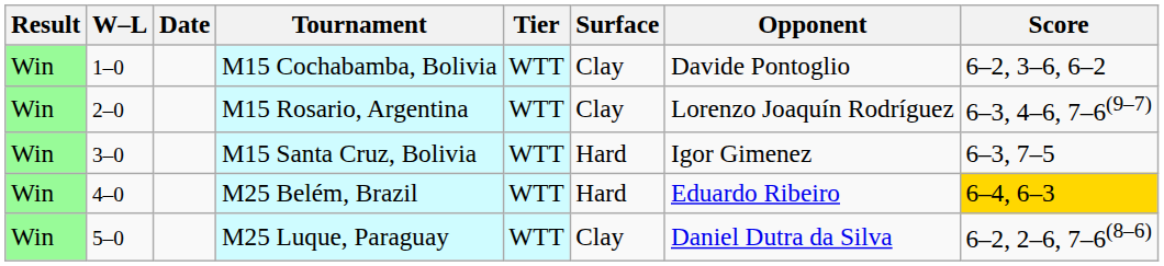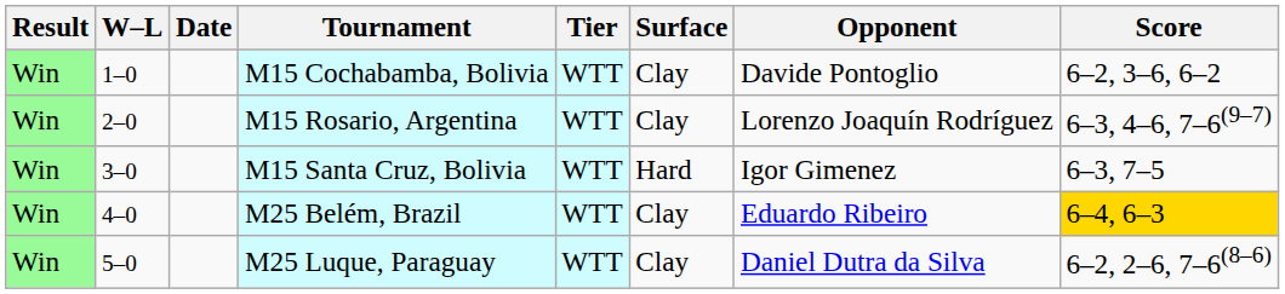M25 Belém, Brazil | Surface: Hard -> Clay
